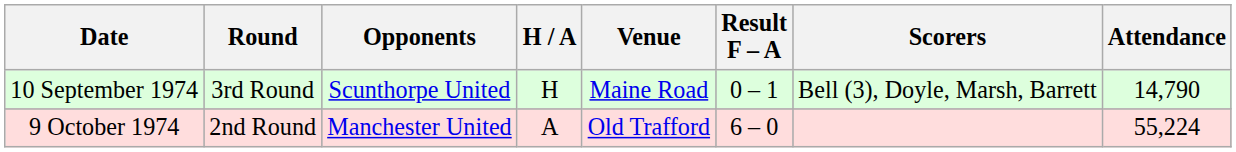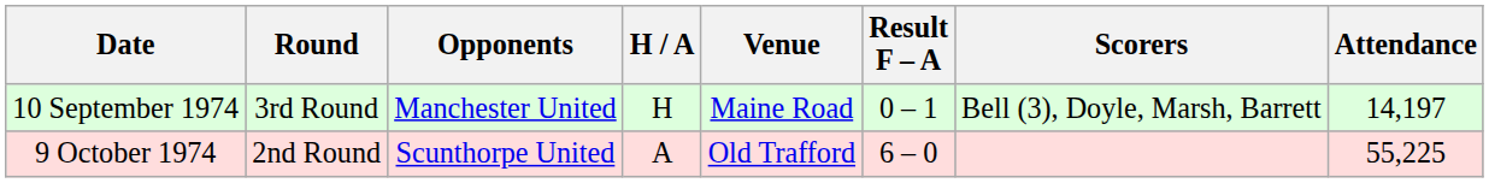10 September 1974 | Opponents: Scunthorpe United -> Manchester United
10 September 1974 | Attendance: 14,790 -> 14,197
9 October 1974 | Opponents: Manchester United -> Scunthorpe United
9 October 1974 | Attendance: 55,224 -> 55,225
